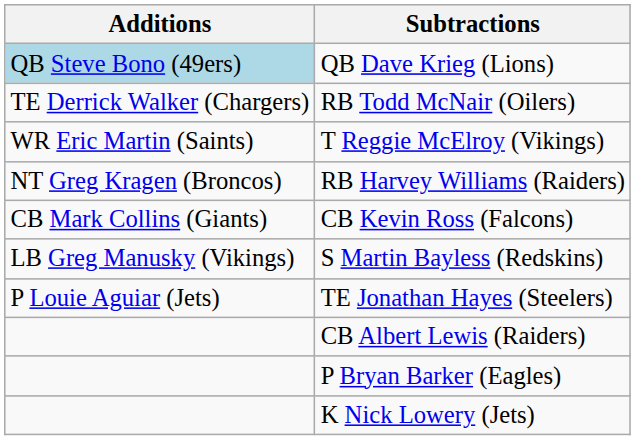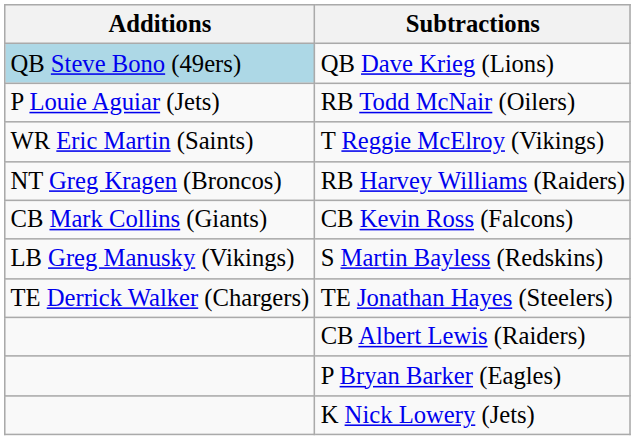RB Todd McNair (Oilers) | Additions: TE Derrick Walker (Chargers) -> P Louie Aguiar (Jets)
TE Jonathan Hayes (Steelers) | Additions: P Louie Aguiar (Jets) -> TE Derrick Walker (Chargers)
